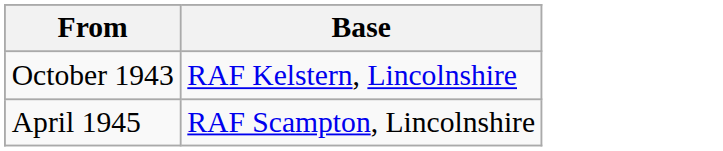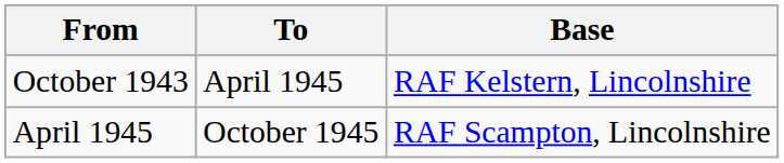+ column: To | April 1945 | October 1945
